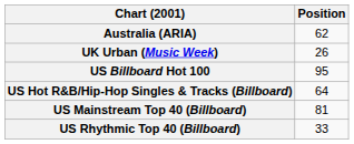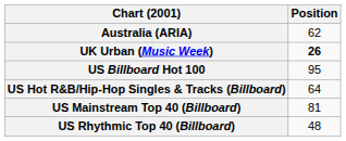UK Urban (Music Week) | Position: normal -> bold
US Rhythmic Top 40 (Billboard) | Position: 33 -> 48
